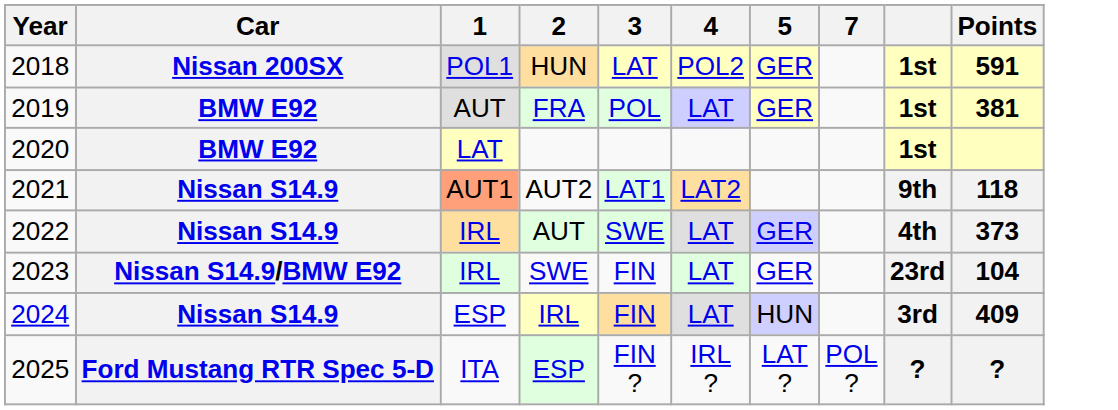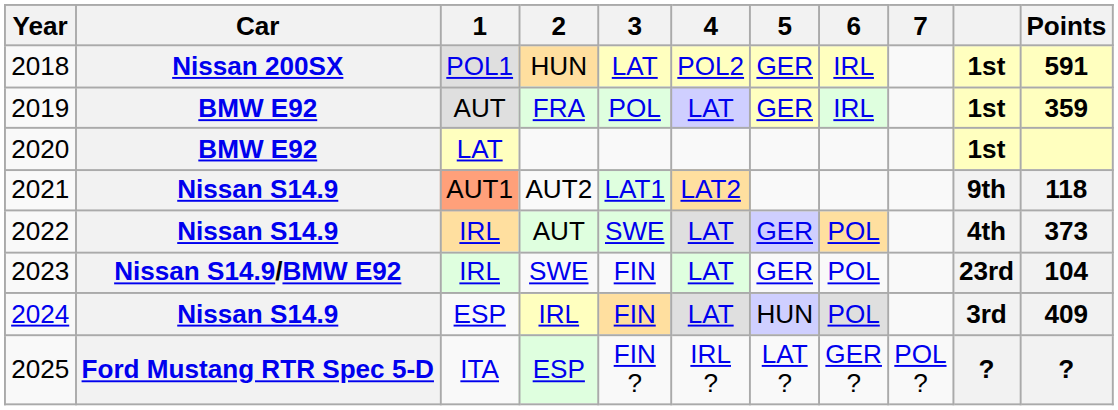+ column: 6 | IRL | IRL | POL | POL | POL | GER ?
FRA | Points: 381 -> 359
